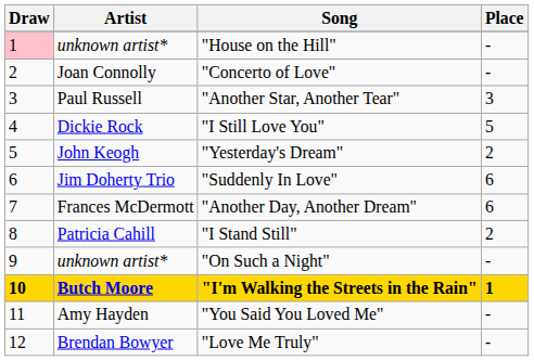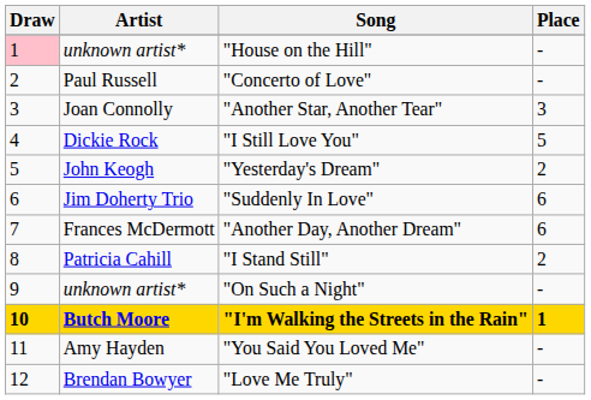"Concerto of Love" | Artist: Joan Connolly -> Paul Russell
"Another Star, Another Tear" | Artist: Paul Russell -> Joan Connolly
